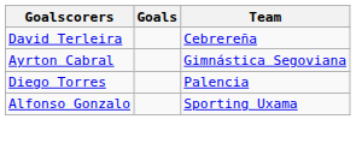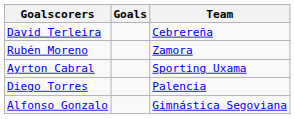+ row: Rubén Moreno | Zamora
Ayrton Cabral | Team: Gimnástica Segoviana -> Sporting Uxama
Alfonso Gonzalo | Team: Sporting Uxama -> Gimnástica Segoviana
